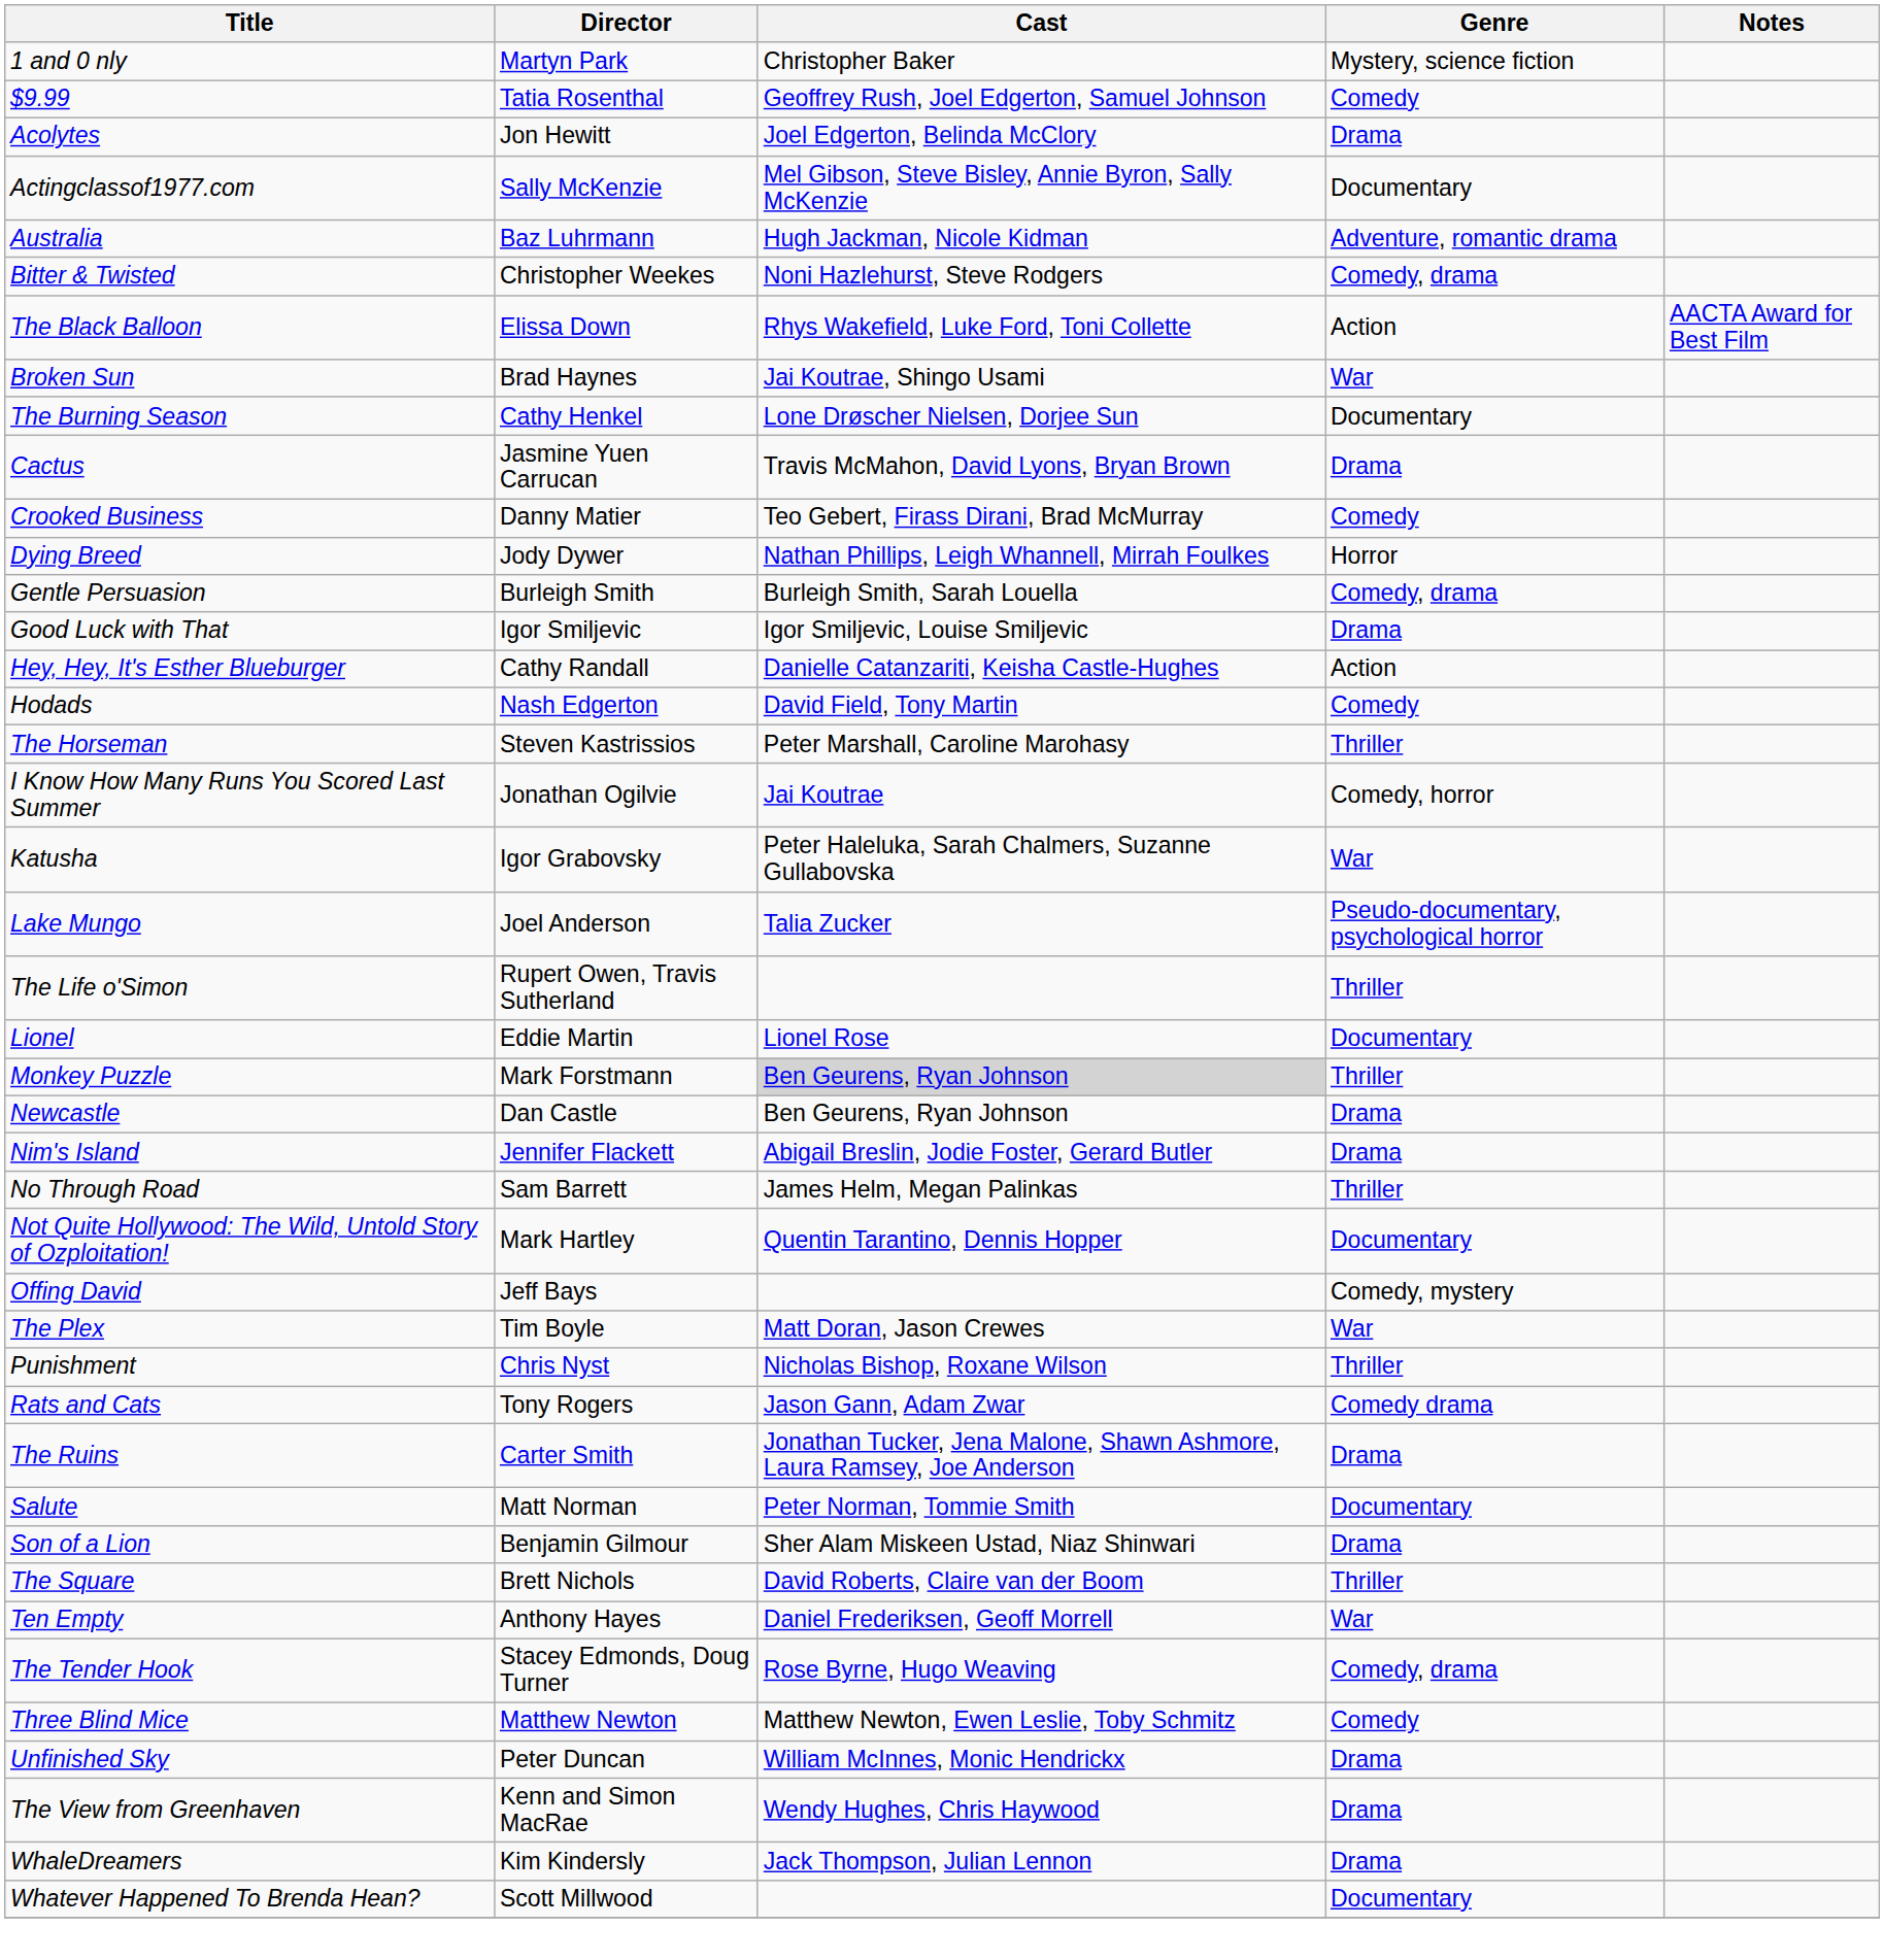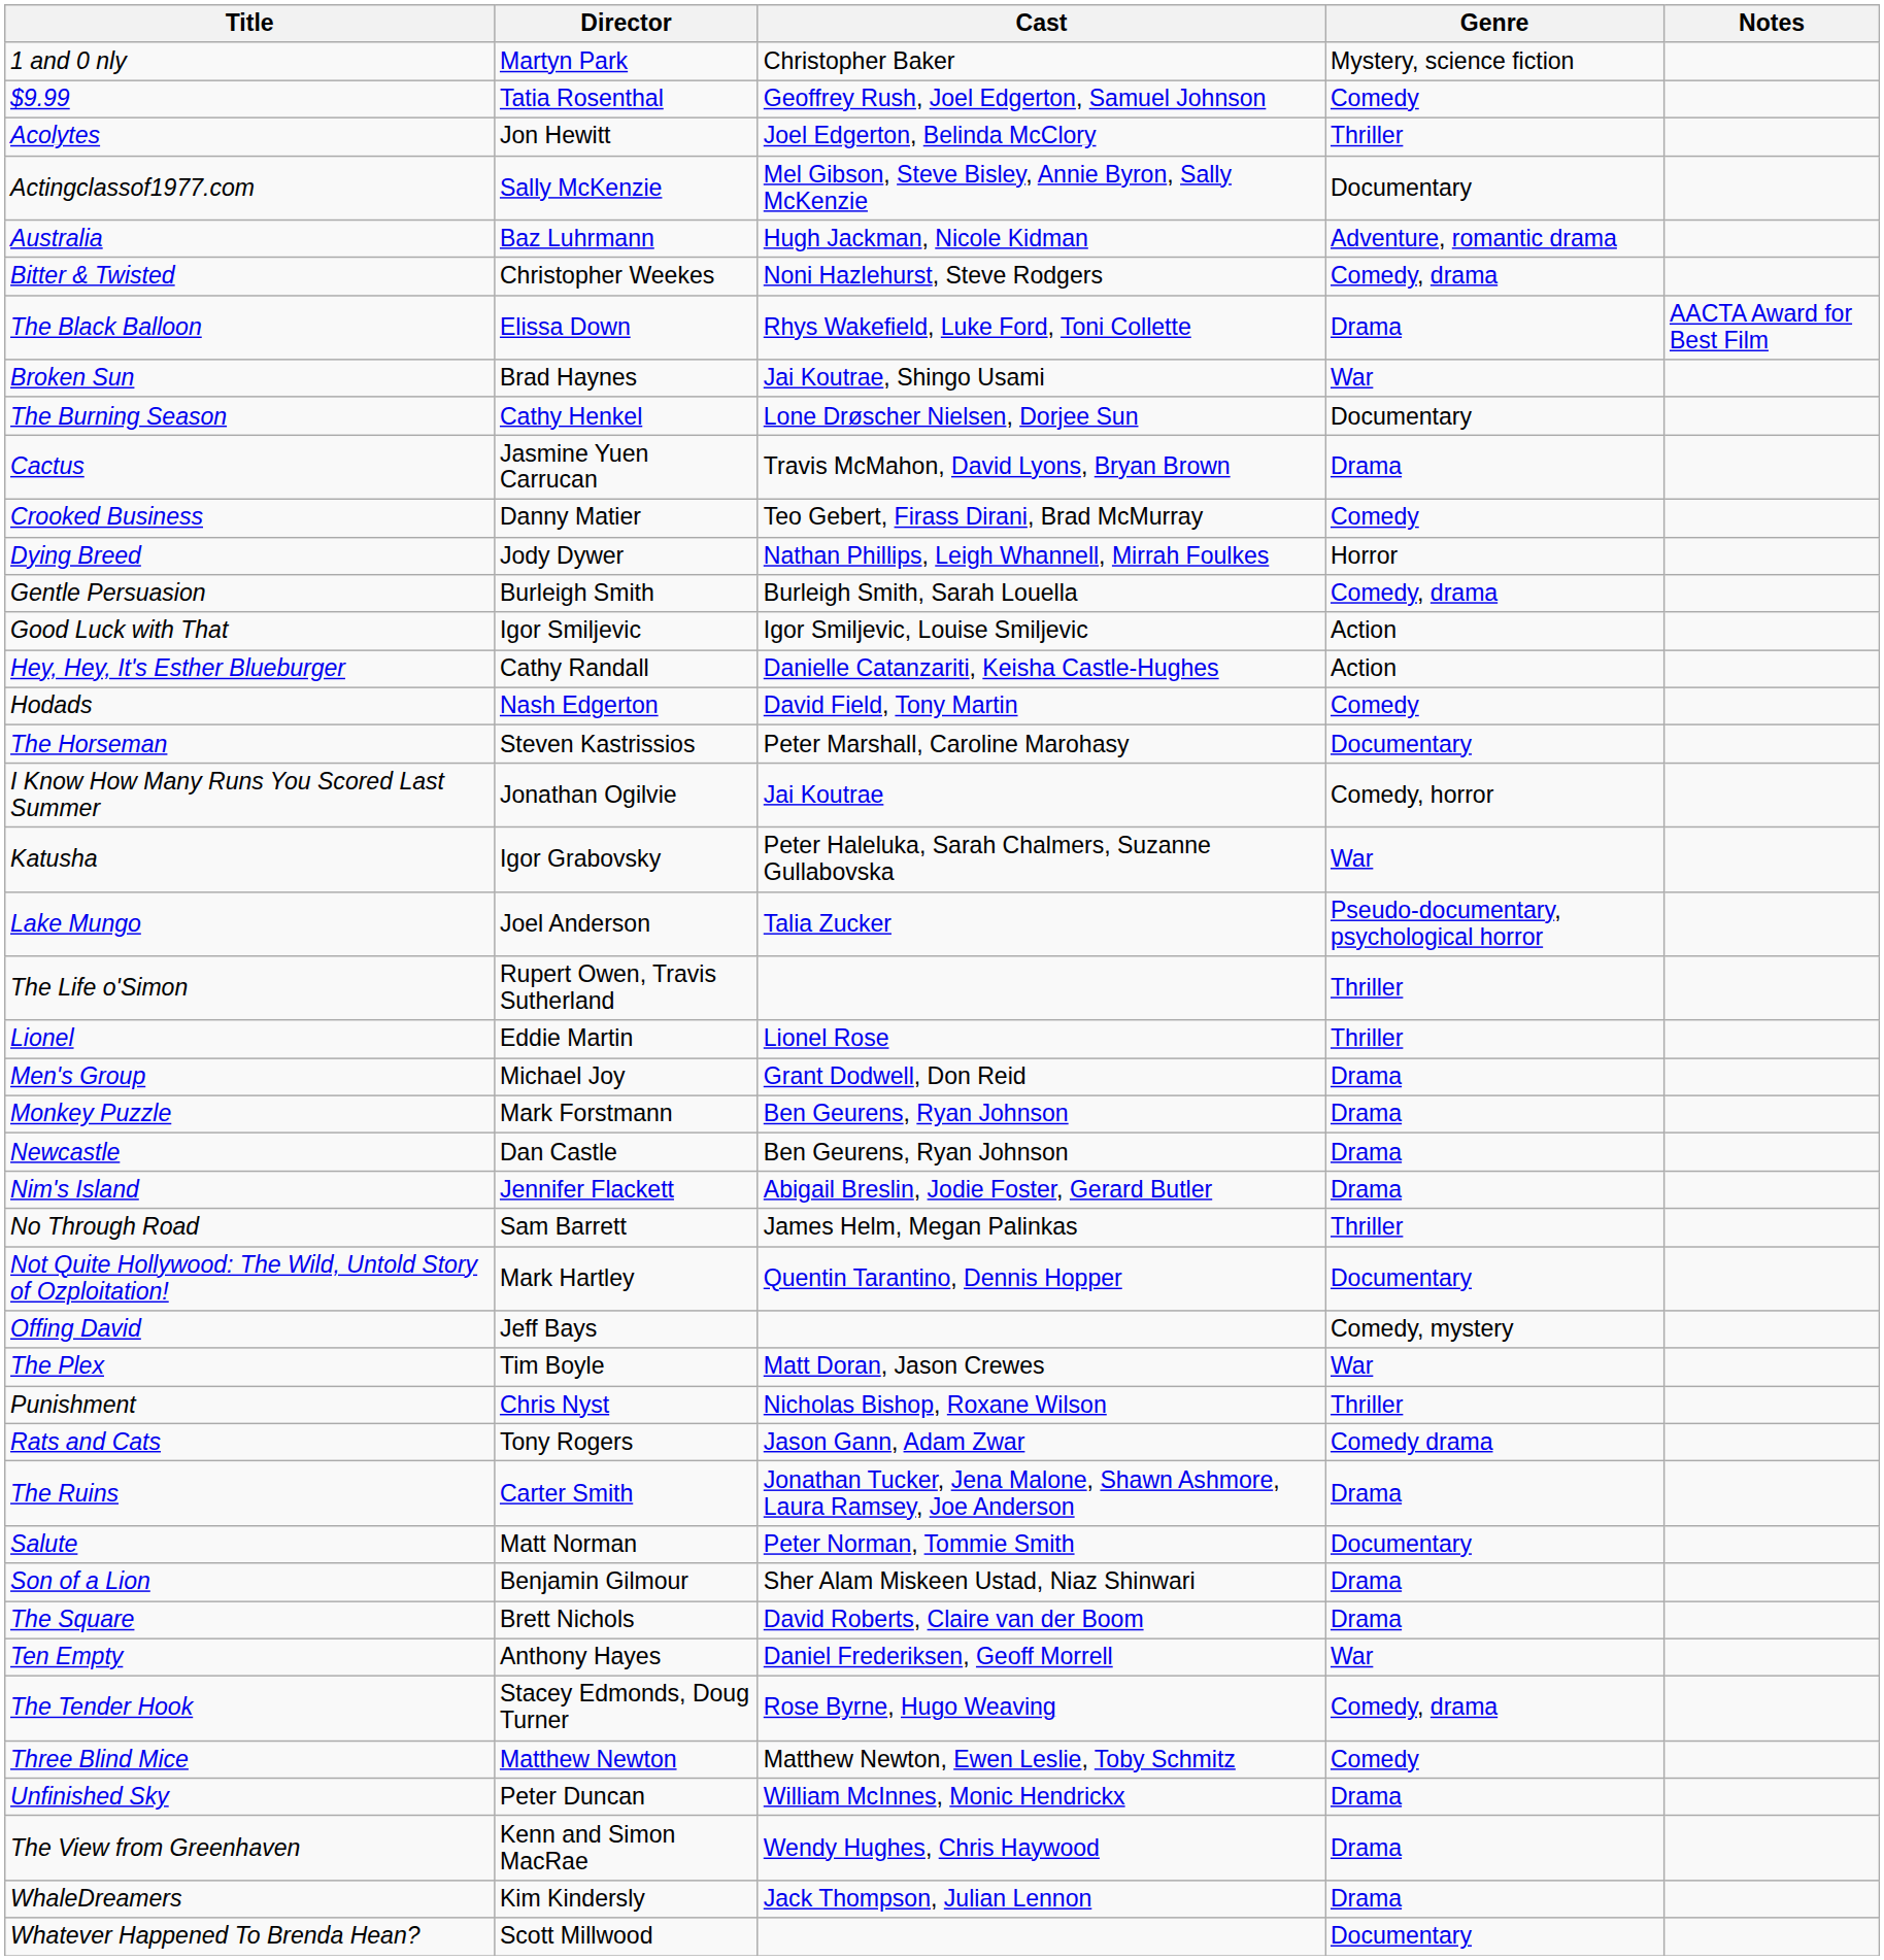Acolytes | Genre: Drama -> Thriller
The Black Balloon | Genre: Action -> Drama
Good Luck with That | Genre: Drama -> Action
The Horseman | Genre: Thriller -> Documentary
Lionel | Genre: Documentary -> Thriller
+ row: Men's Group | Michael Joy | Grant Dodwell, Don Reid | Drama
Monkey Puzzle | Cast: lightgrey background -> no background
Monkey Puzzle | Genre: Thriller -> Drama
The Square | Genre: Thriller -> Drama
